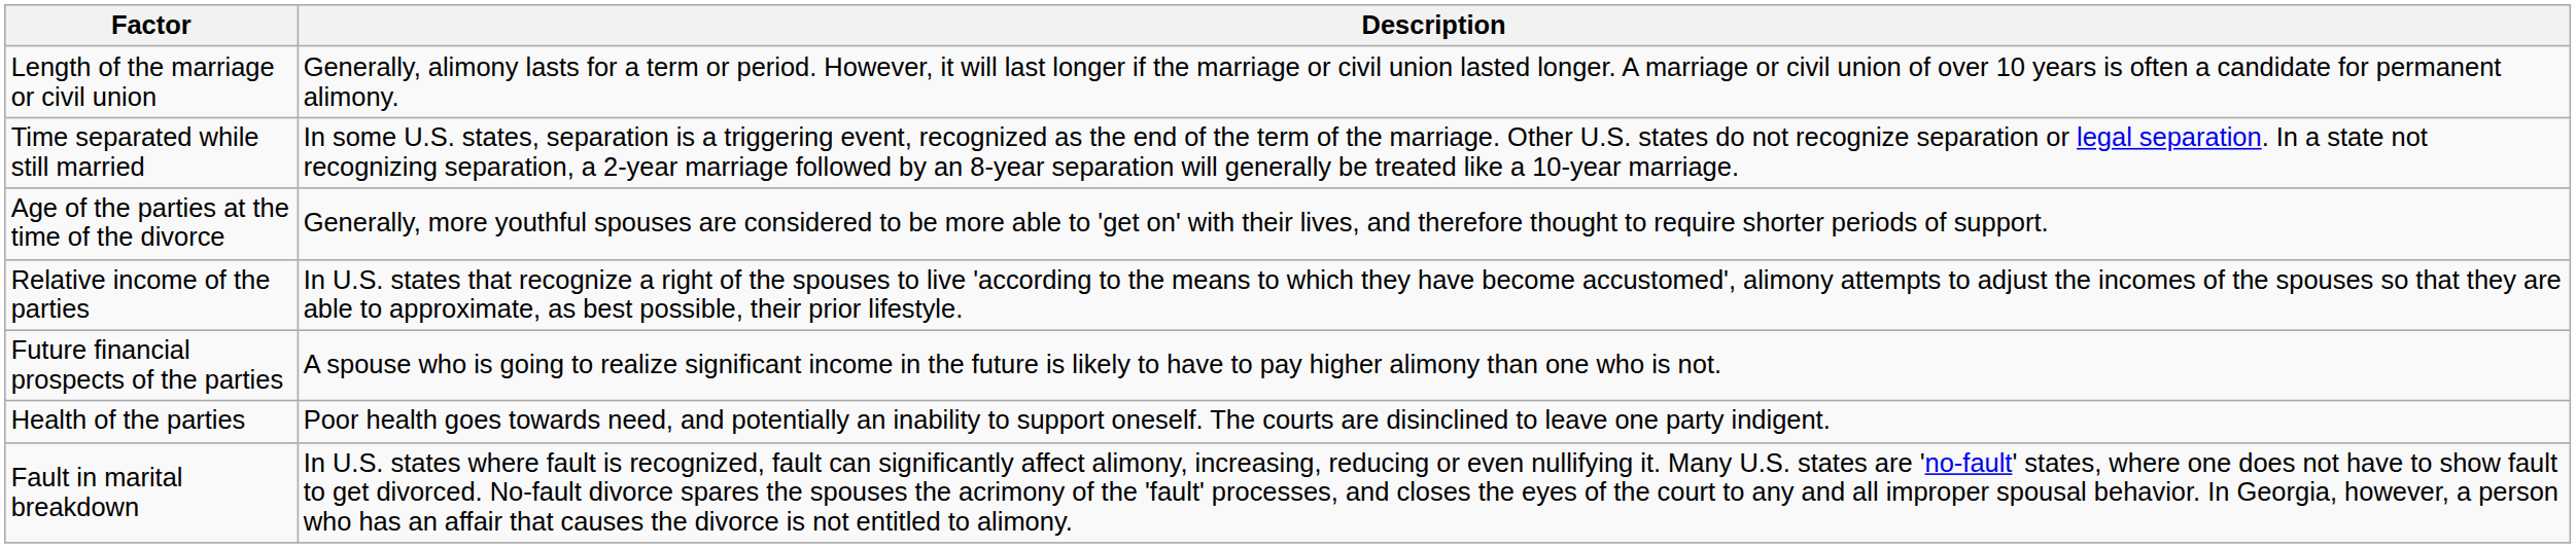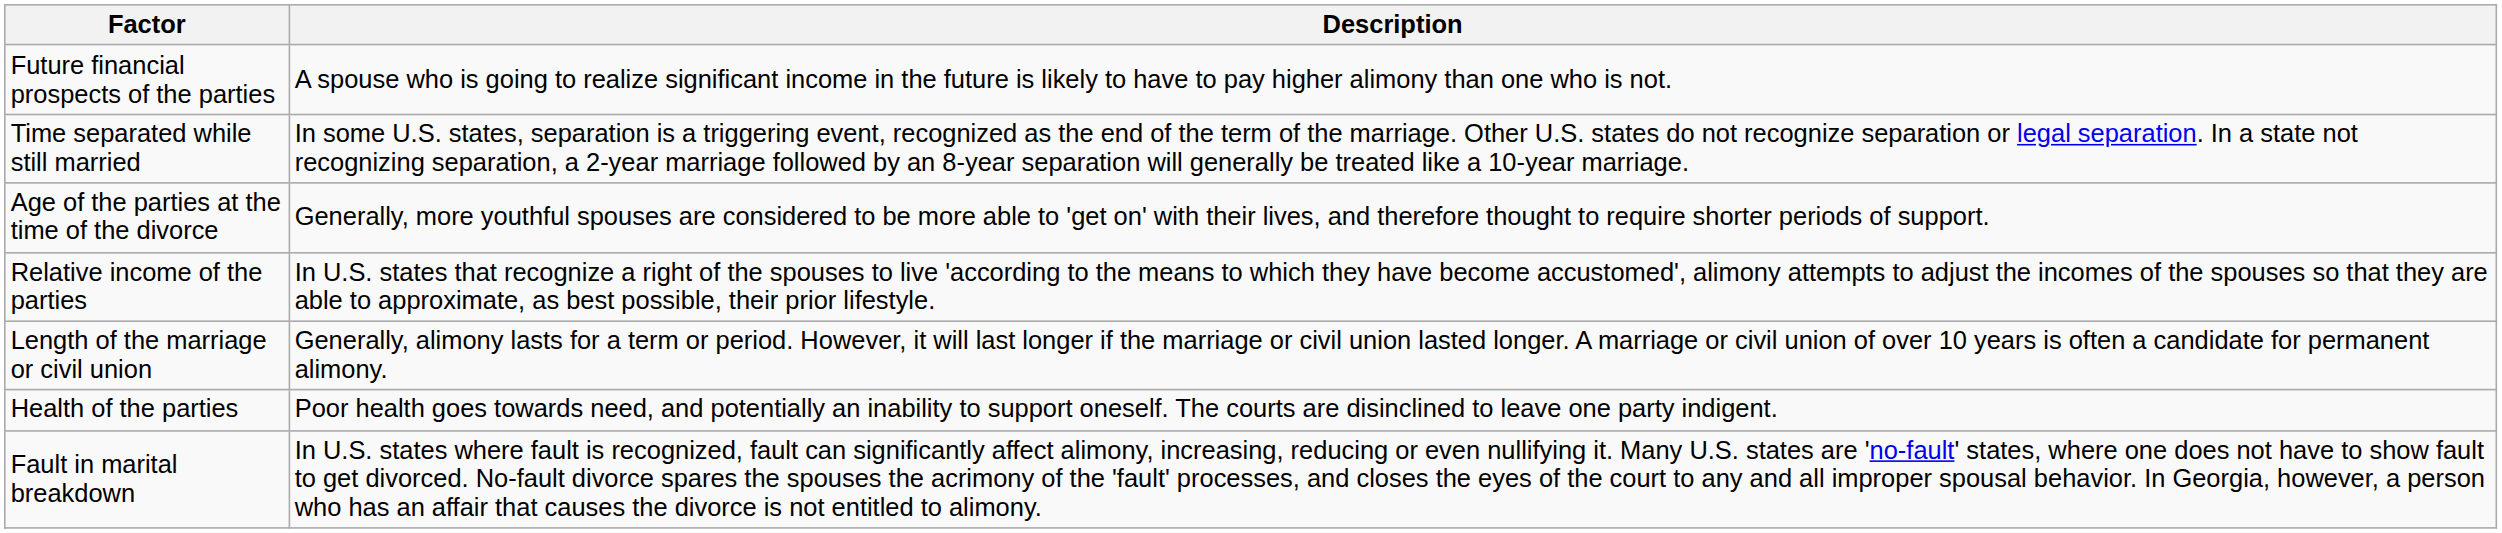rows swapped: Length of the marriage or civil union <-> Future financial prospects of the parties
